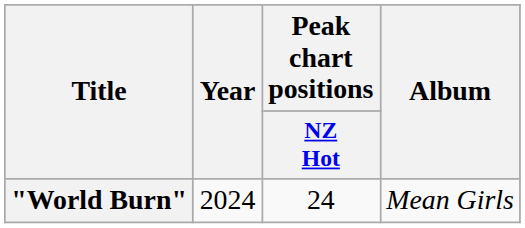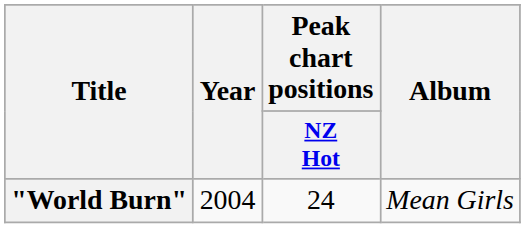"World Burn" | Year: 2024 -> 2004
